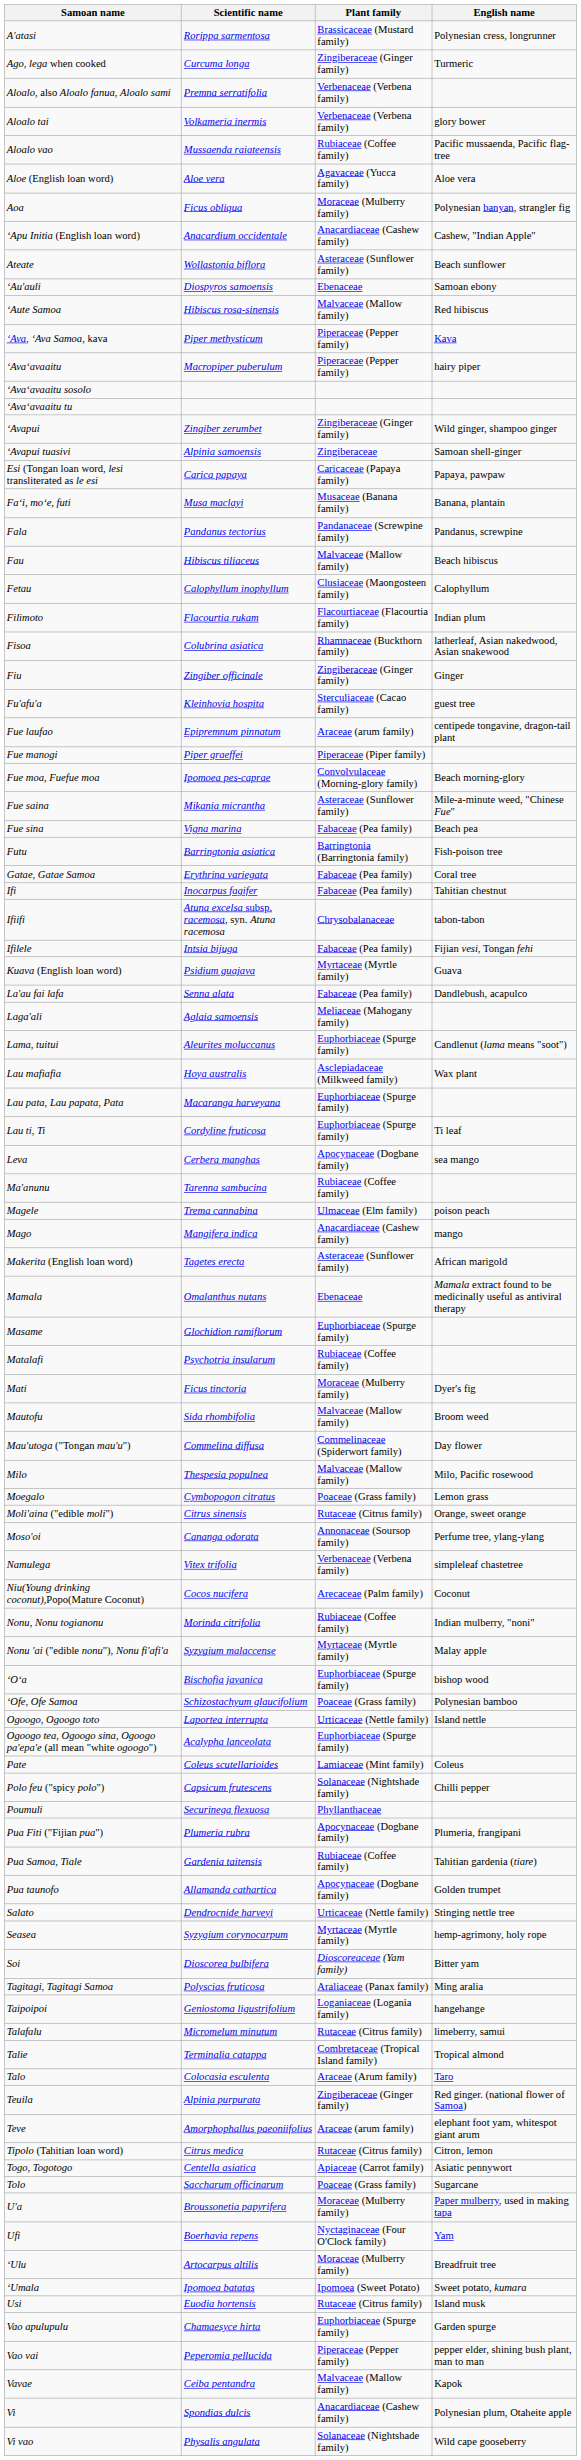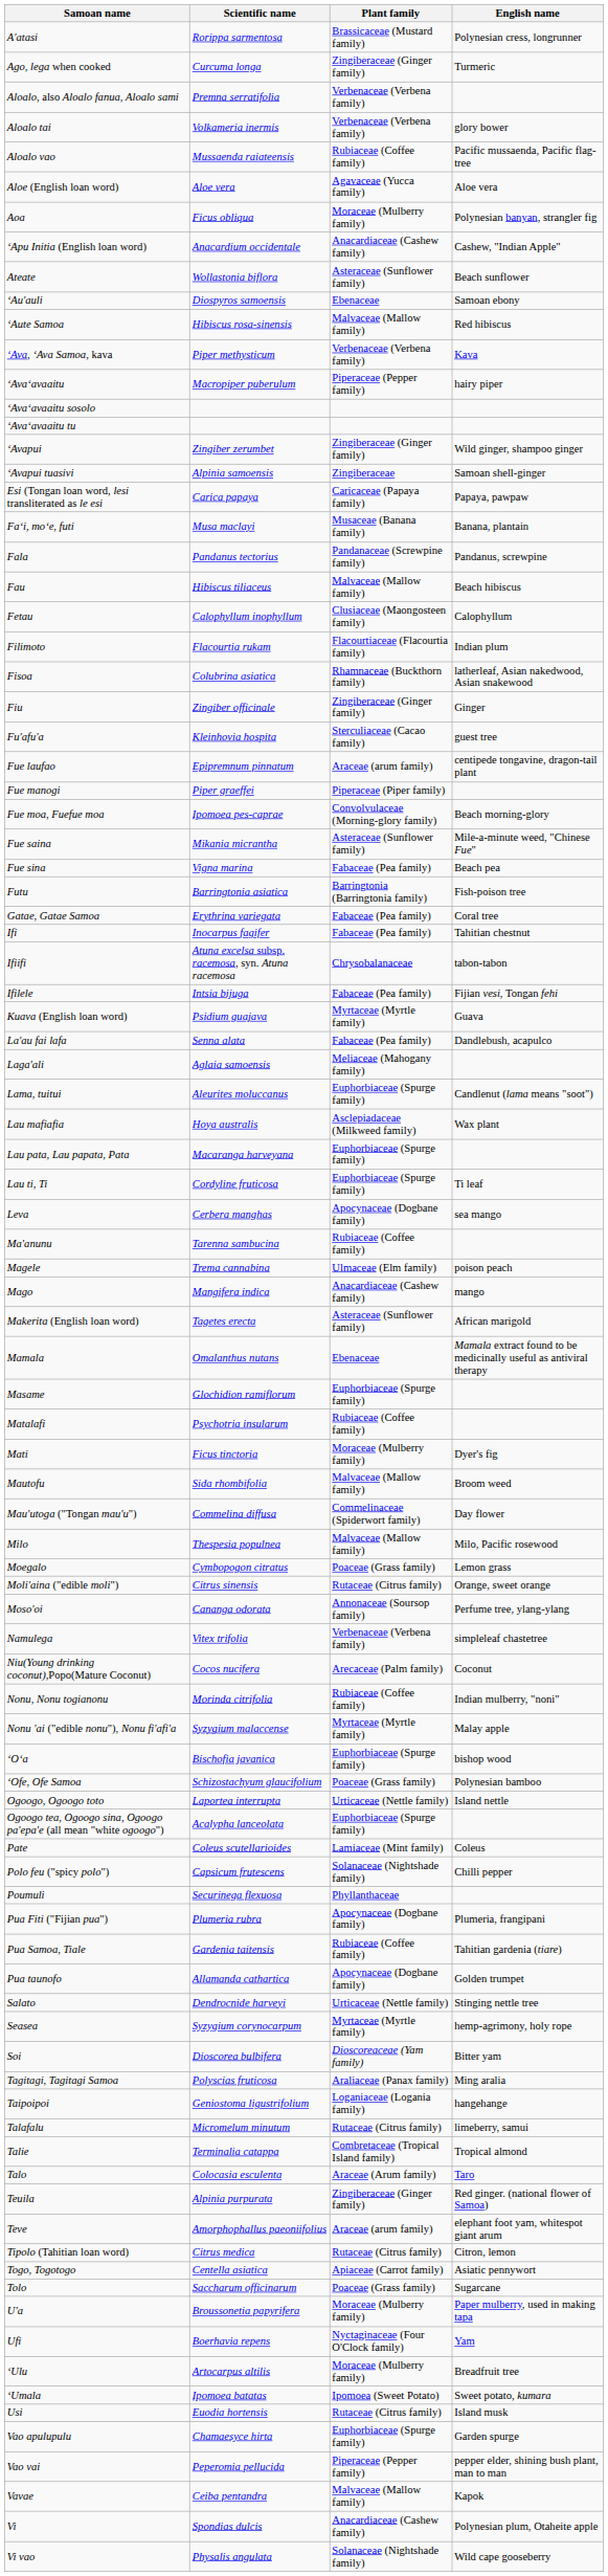ʻAva, ʻAva Samoa, kava | Plant family: Piperaceae (Pepper family) -> Verbenaceae (Verbena family)
